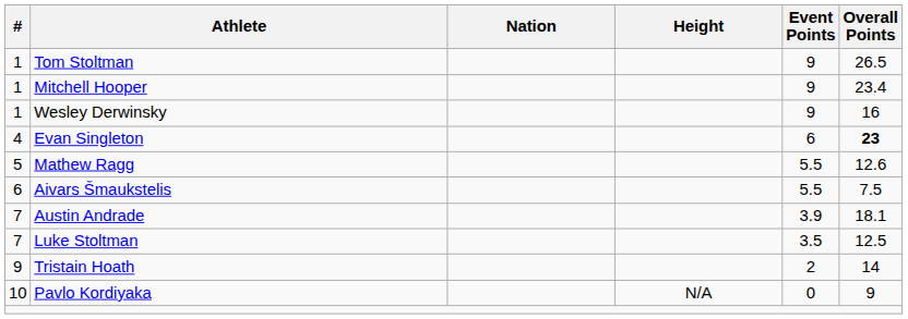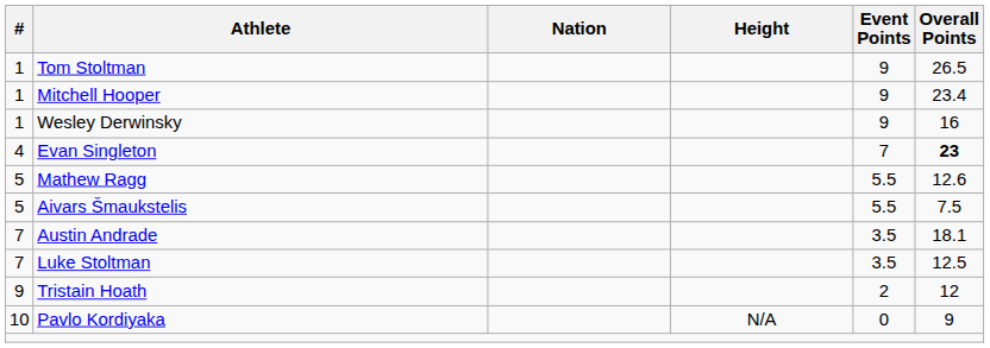Evan Singleton | Event Points: 6 -> 7
Aivars Šmaukstelis | #: 6 -> 5
Austin Andrade | Event Points: 3.9 -> 3.5
Tristain Hoath | Overall Points: 14 -> 12
